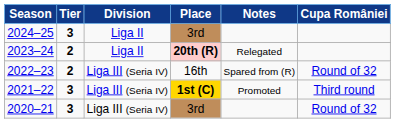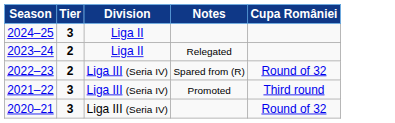- column: Place | 3rd | 20th (R) | 16th | 1st (C) | 3rd
